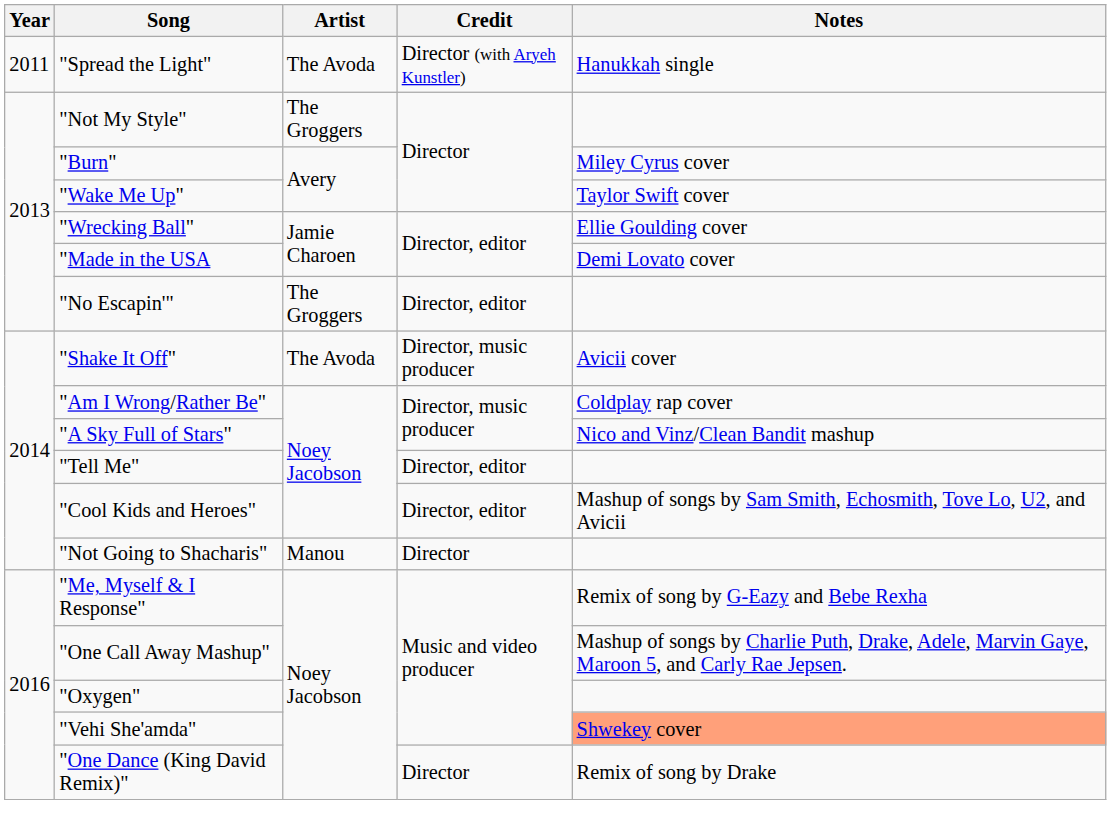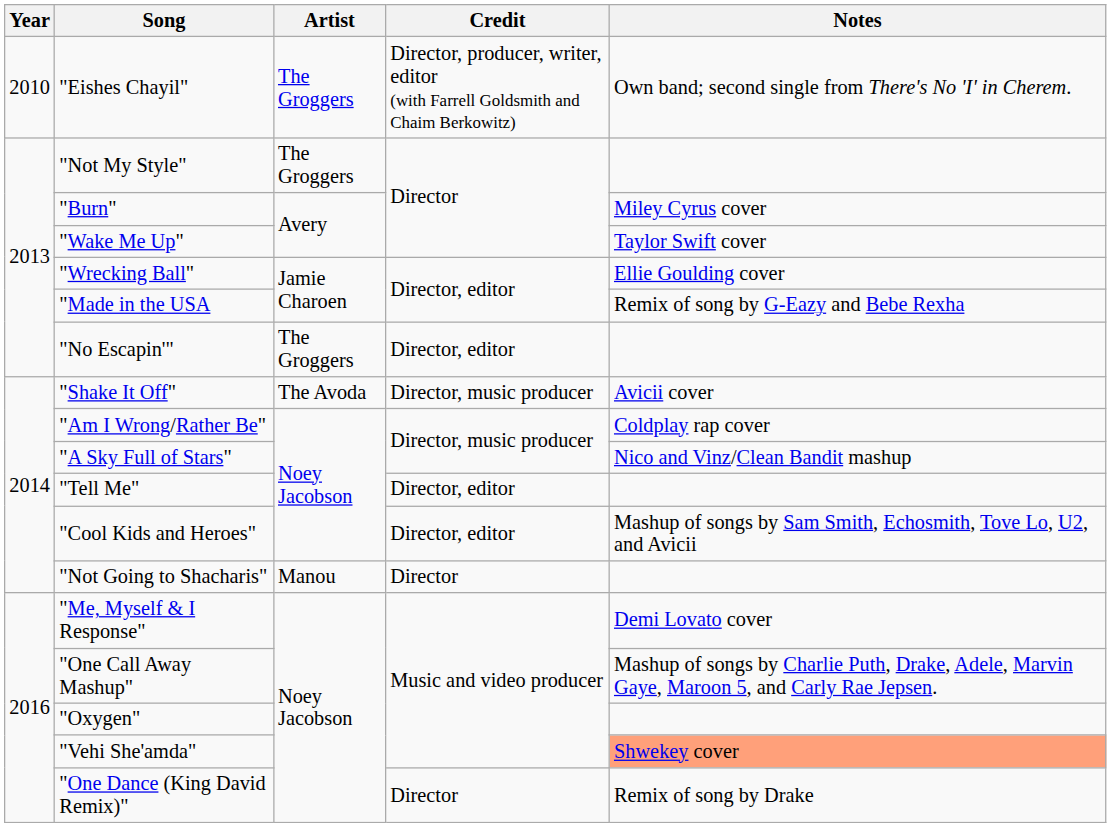+ row: 2010 | "Eishes Chayil" | The Groggers | Director, producer, writer, editor (with Farrell Goldsmith and Chaim Berkowitz) | Own band; second single from There's No 'I' in Cherem.
- row: 2011 | "Spread the Light" | The Avoda | Director (with Aryeh Kunstler) | Hanukkah single
"Made in the USA | Notes: Demi Lovato cover -> Remix of song by G-Eazy and Bebe Rexha
"Me, Myself & I Response" | Notes: Remix of song by G-Eazy and Bebe Rexha -> Demi Lovato cover
